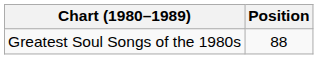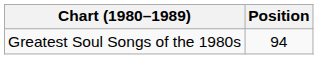Greatest Soul Songs of the 1980s | Position: 88 -> 94
